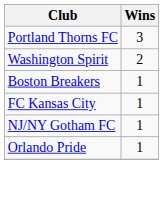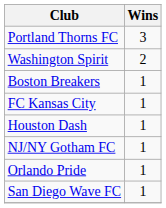+ row: Houston Dash | 1
+ row: San Diego Wave FC | 1
